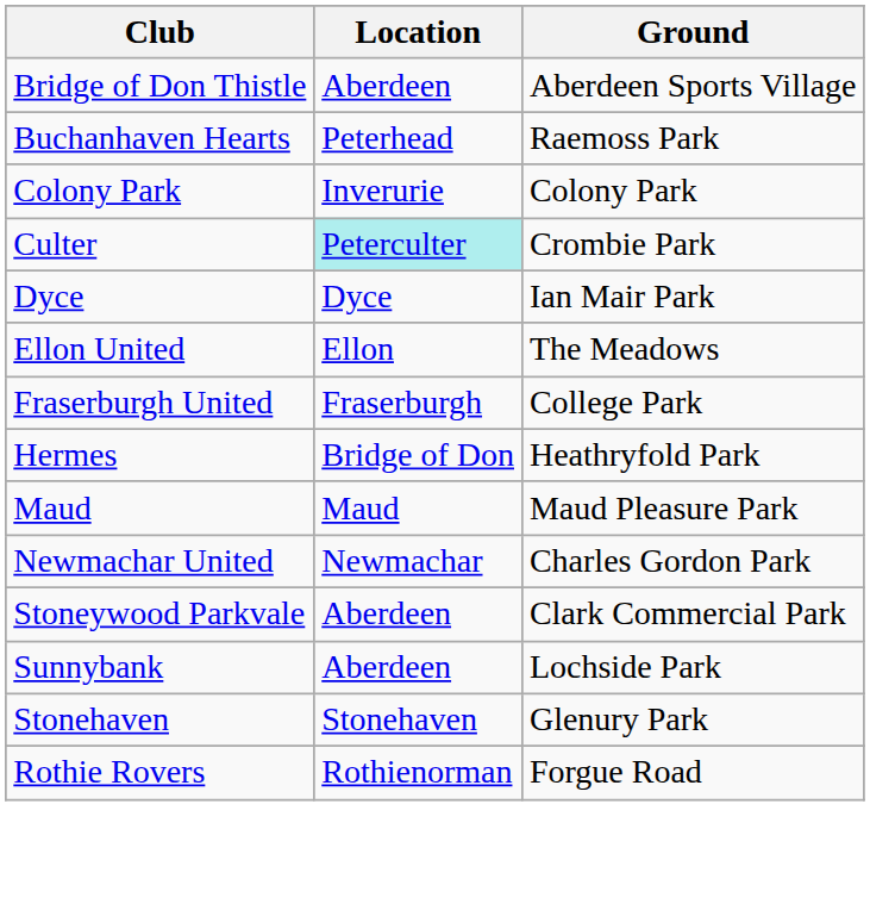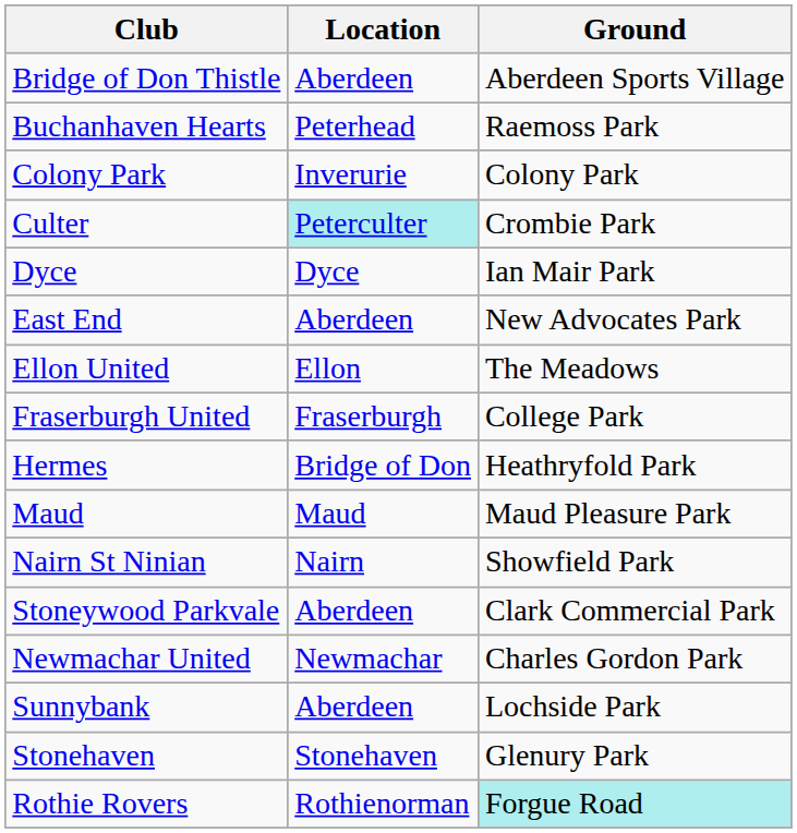+ row: East End | Aberdeen | New Advocates Park
+ row: Nairn St Ninian | Nairn | Showfield Park
rows swapped: Newmachar United <-> Stoneywood Parkvale
Rothie Rovers | Ground: no background -> paleturquoise background
